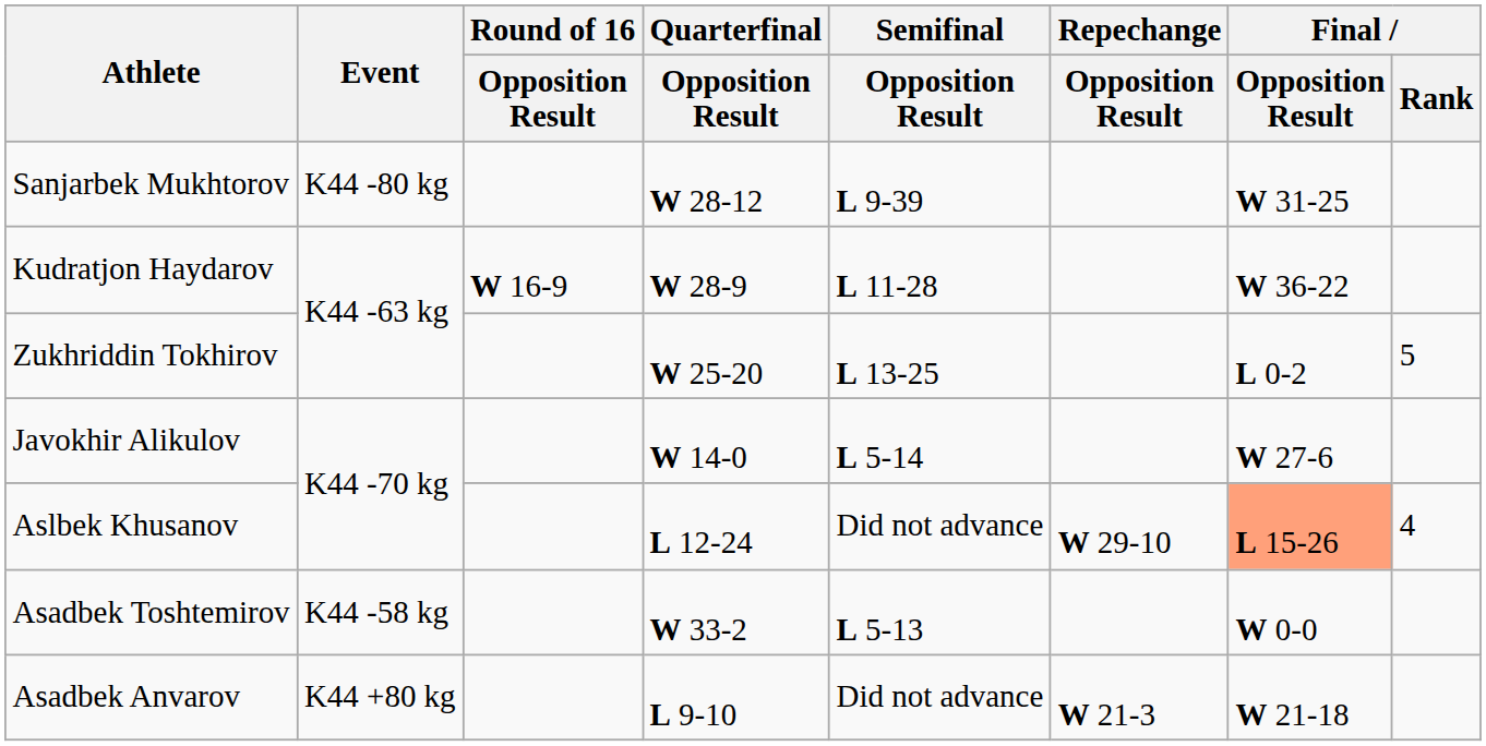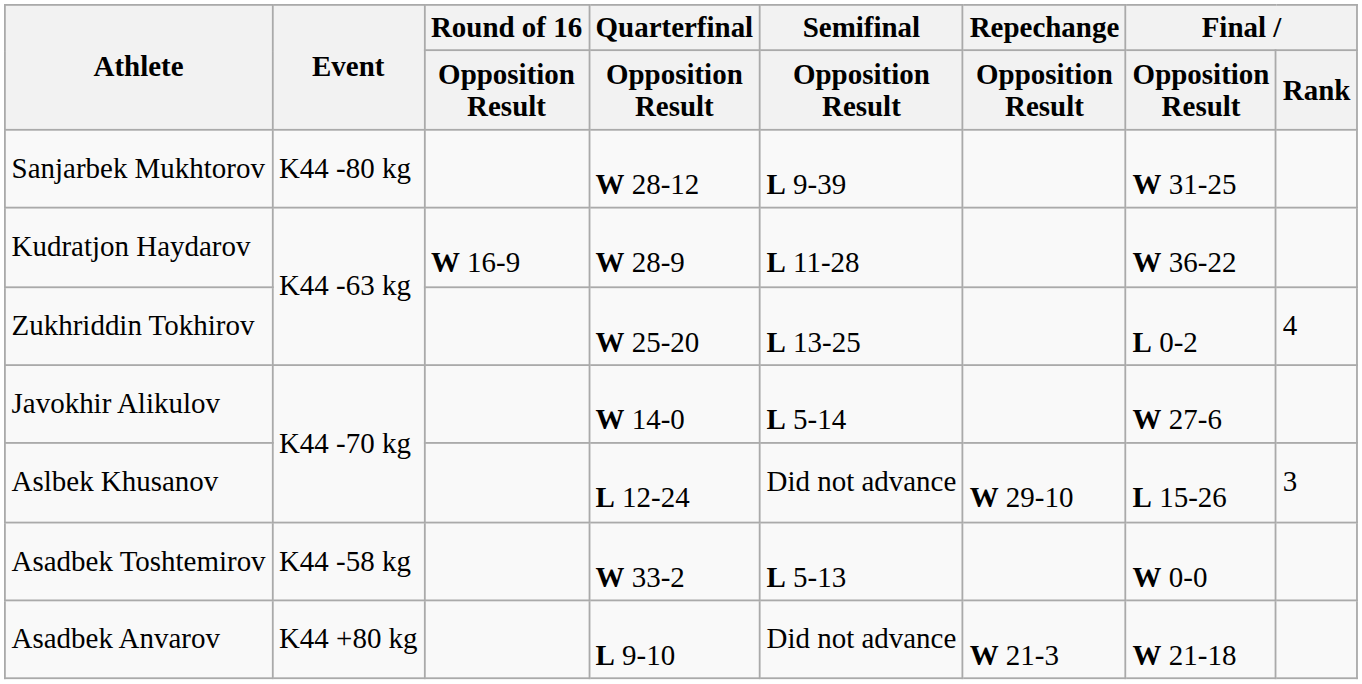Zukhriddin Tokhirov | Final / Rank: 5 -> 4
Aslbek Khusanov | Final / Opposition Result: lightsalmon background -> no background
Aslbek Khusanov | Final / Rank: 4 -> 3
